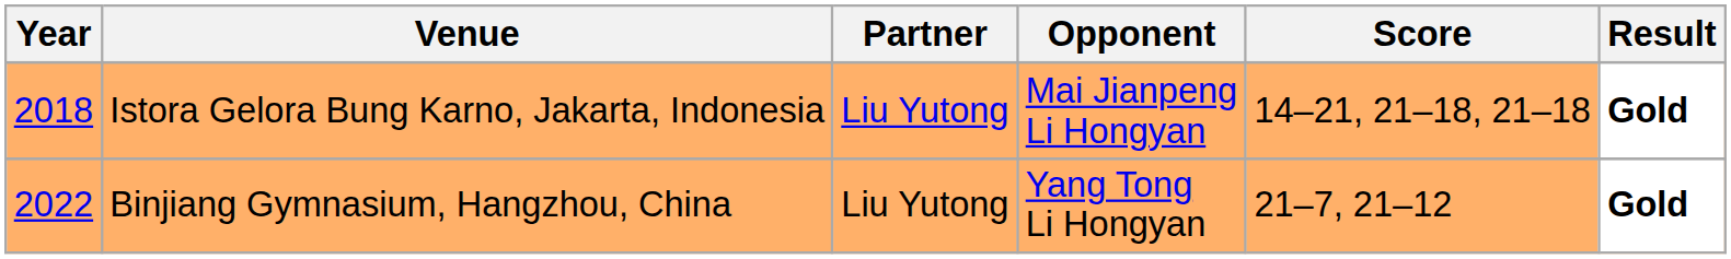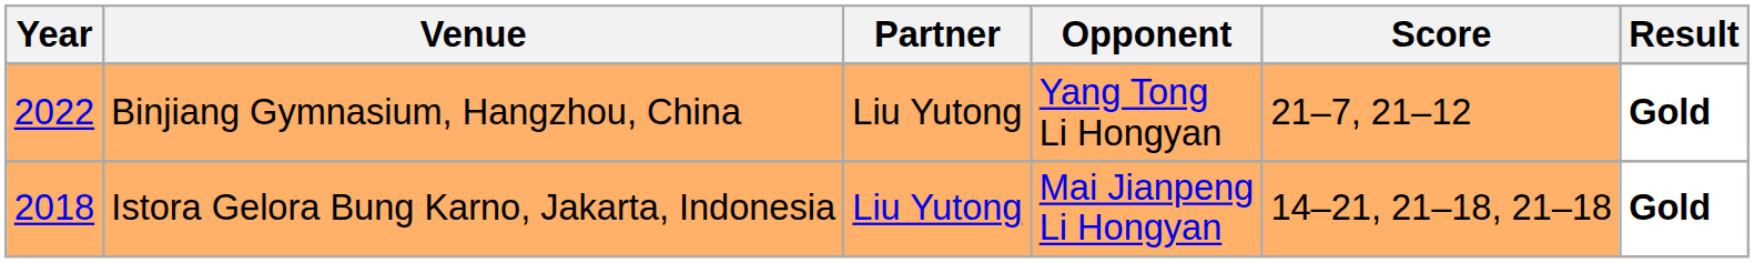rows swapped: Istora Gelora Bung Karno, Jakarta, Indonesia <-> Binjiang Gymnasium, Hangzhou, China
